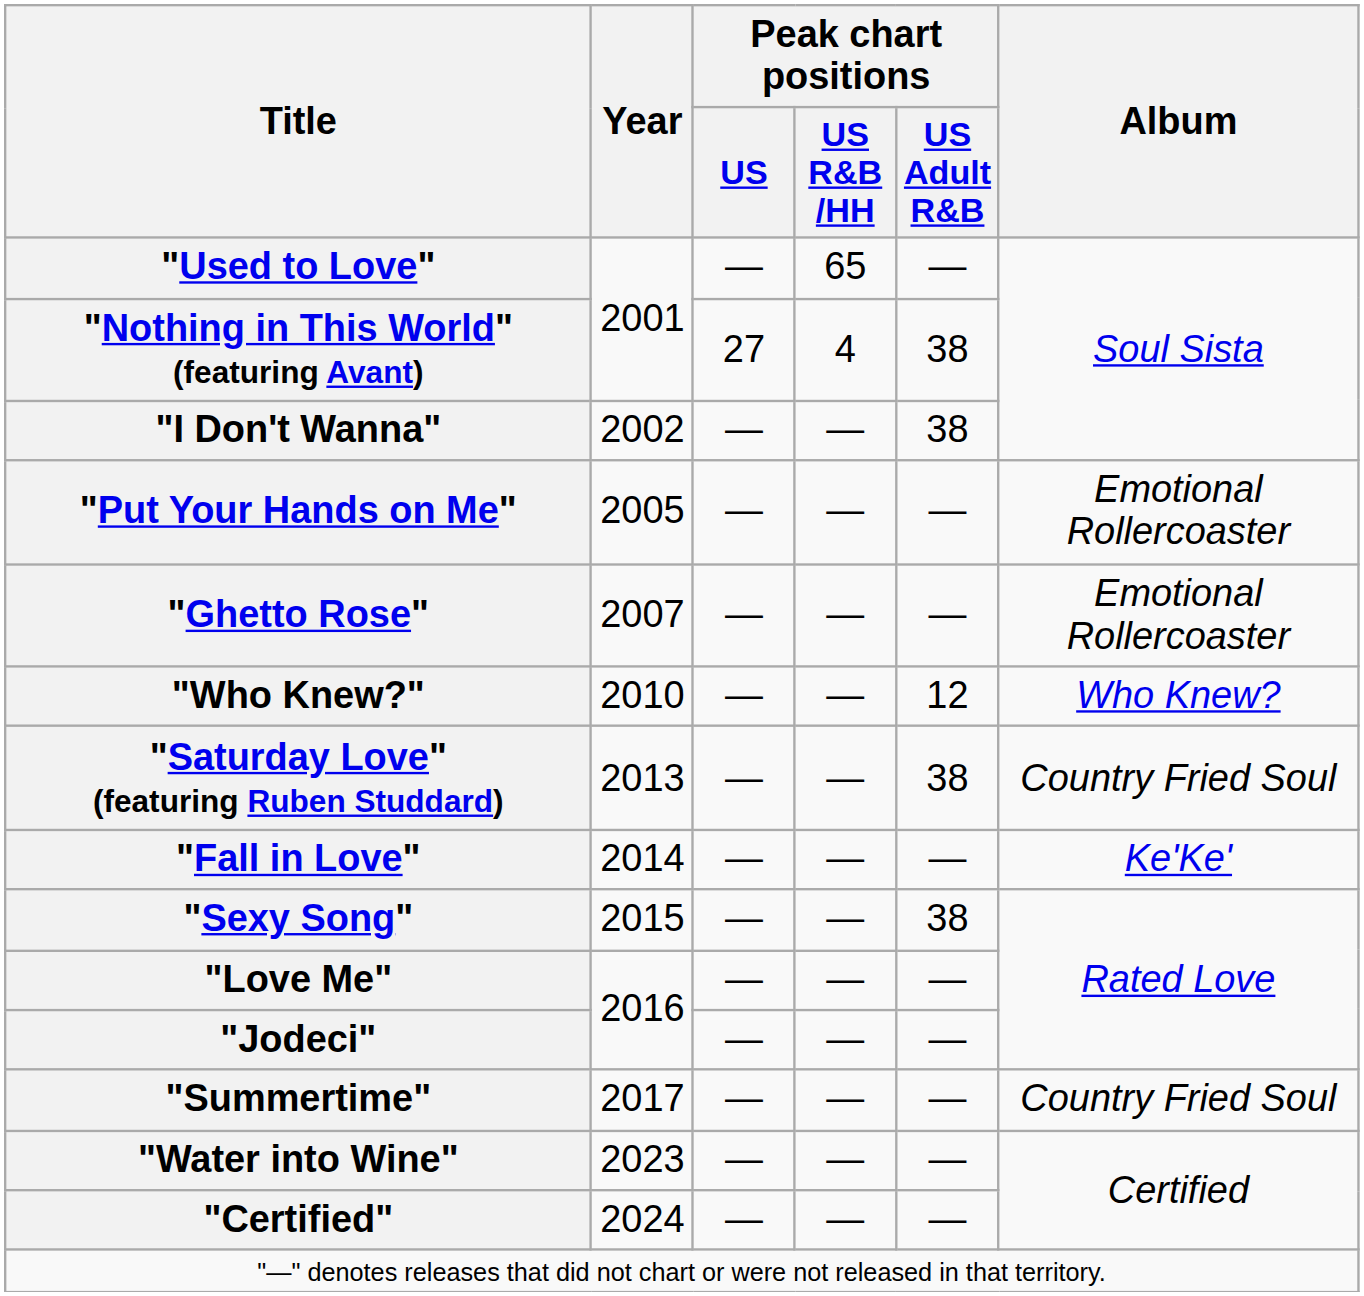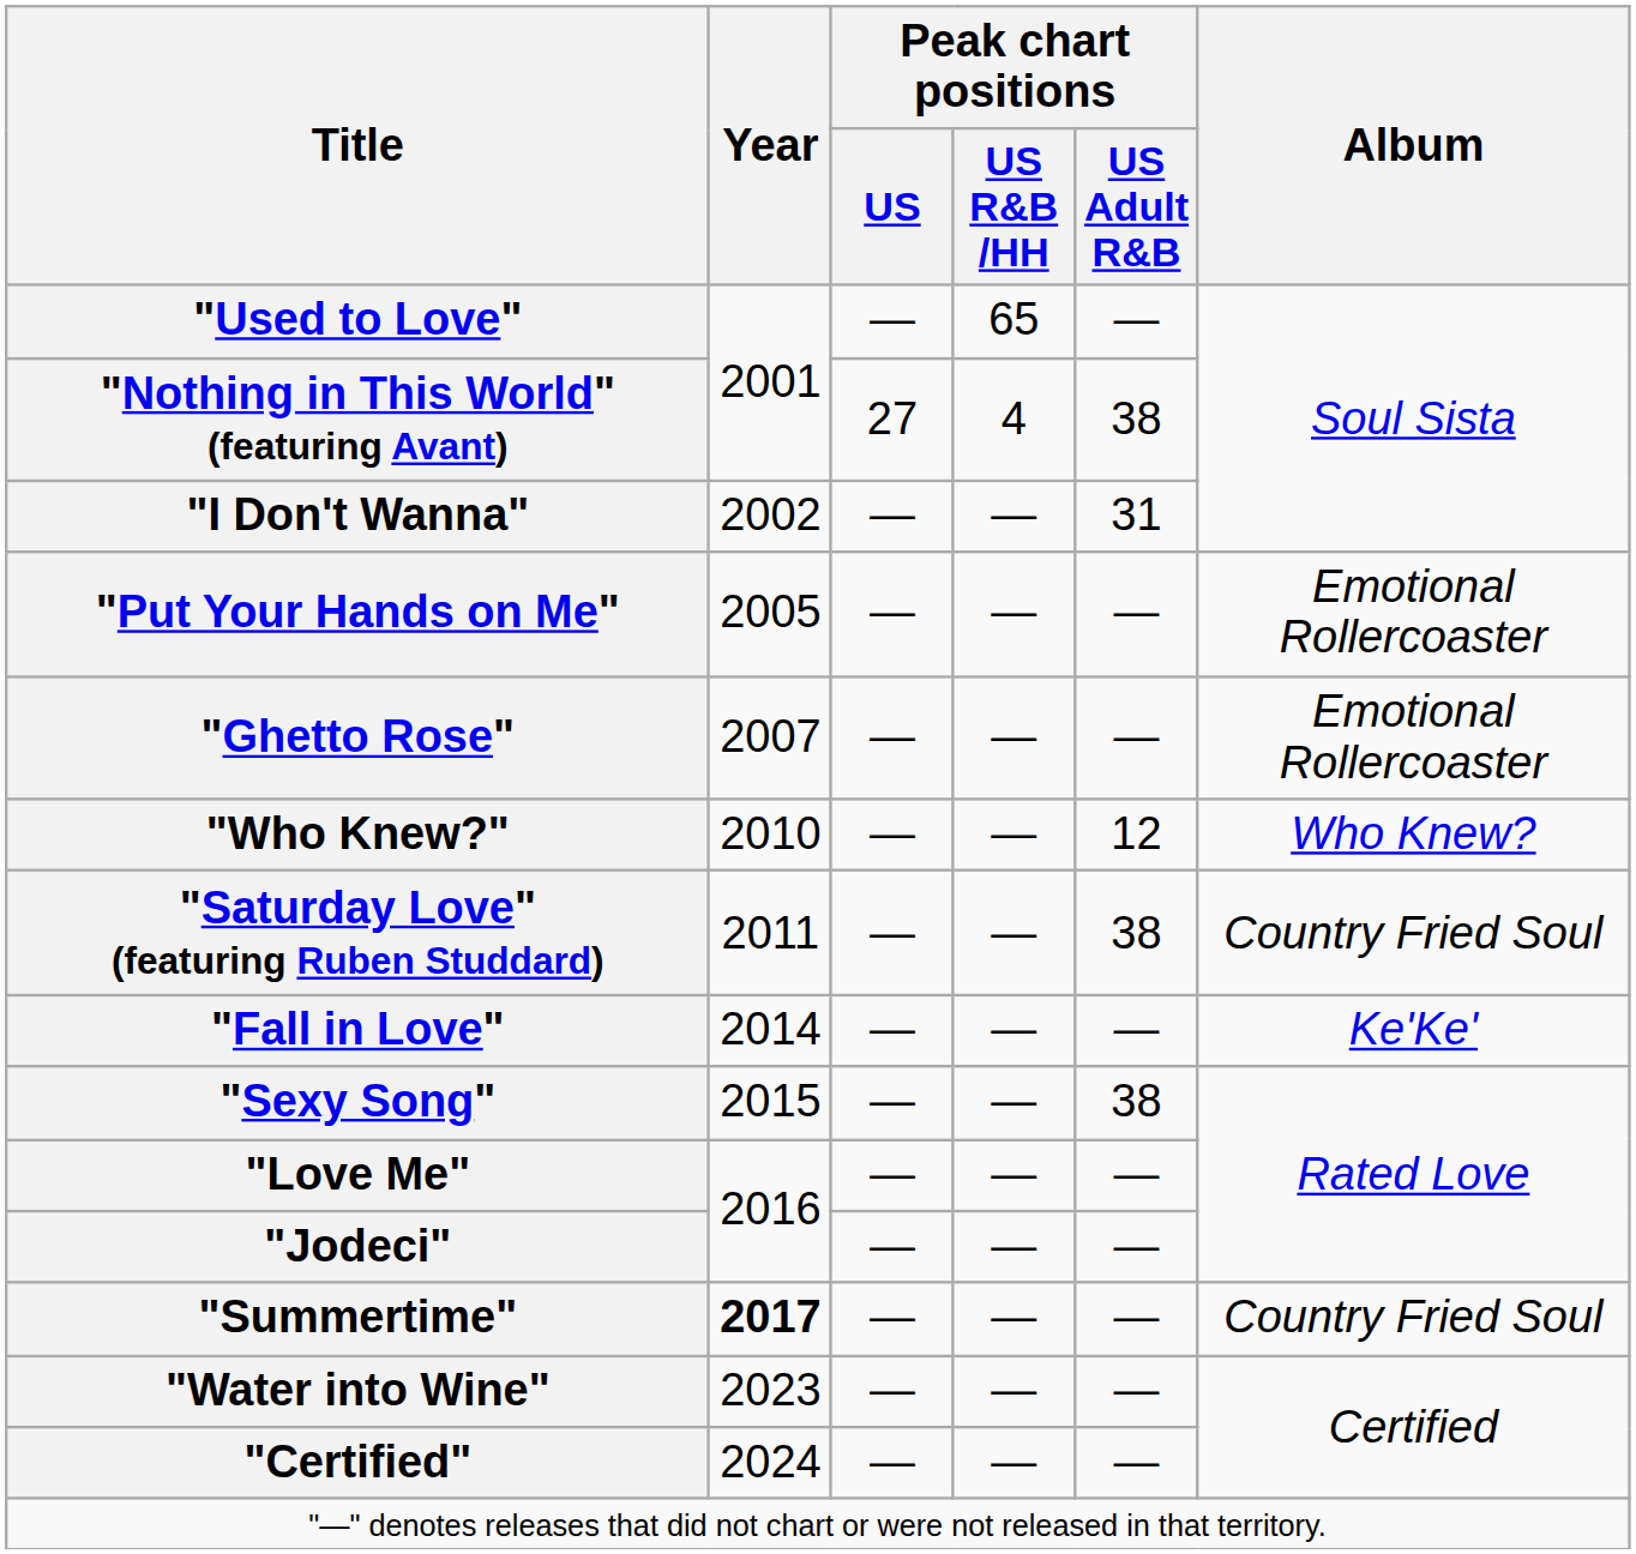"I Don't Wanna" | Peak chart positions / US Adult R&B: 38 -> 31
"Saturday Love" (featuring Ruben Studdard) | Year: 2013 -> 2011
"Summertime" | Year: normal -> bold
